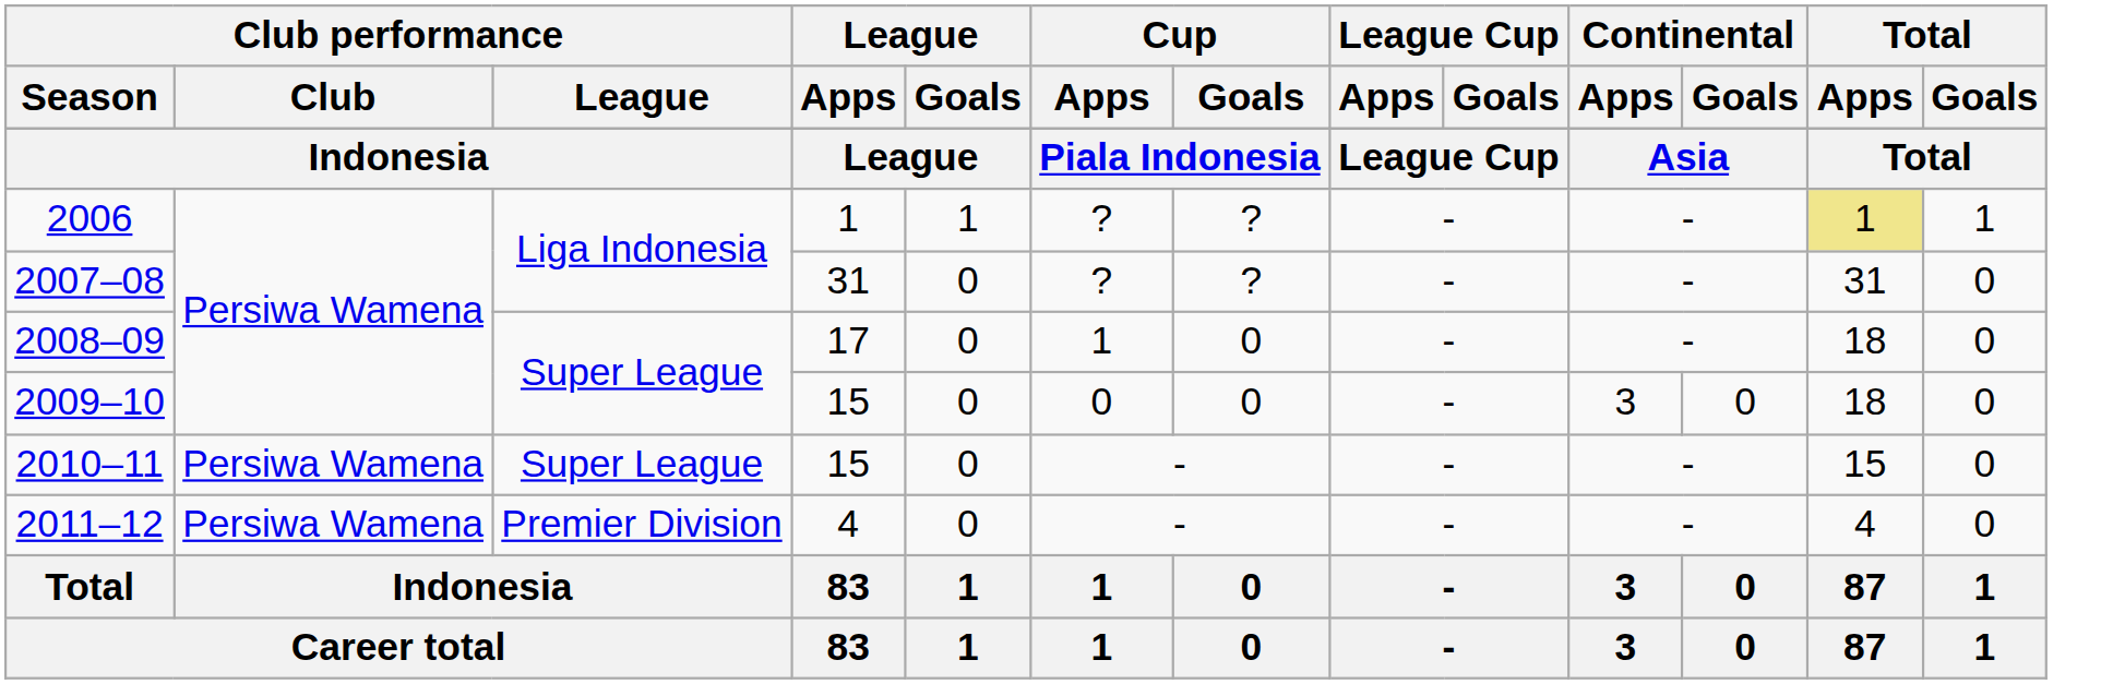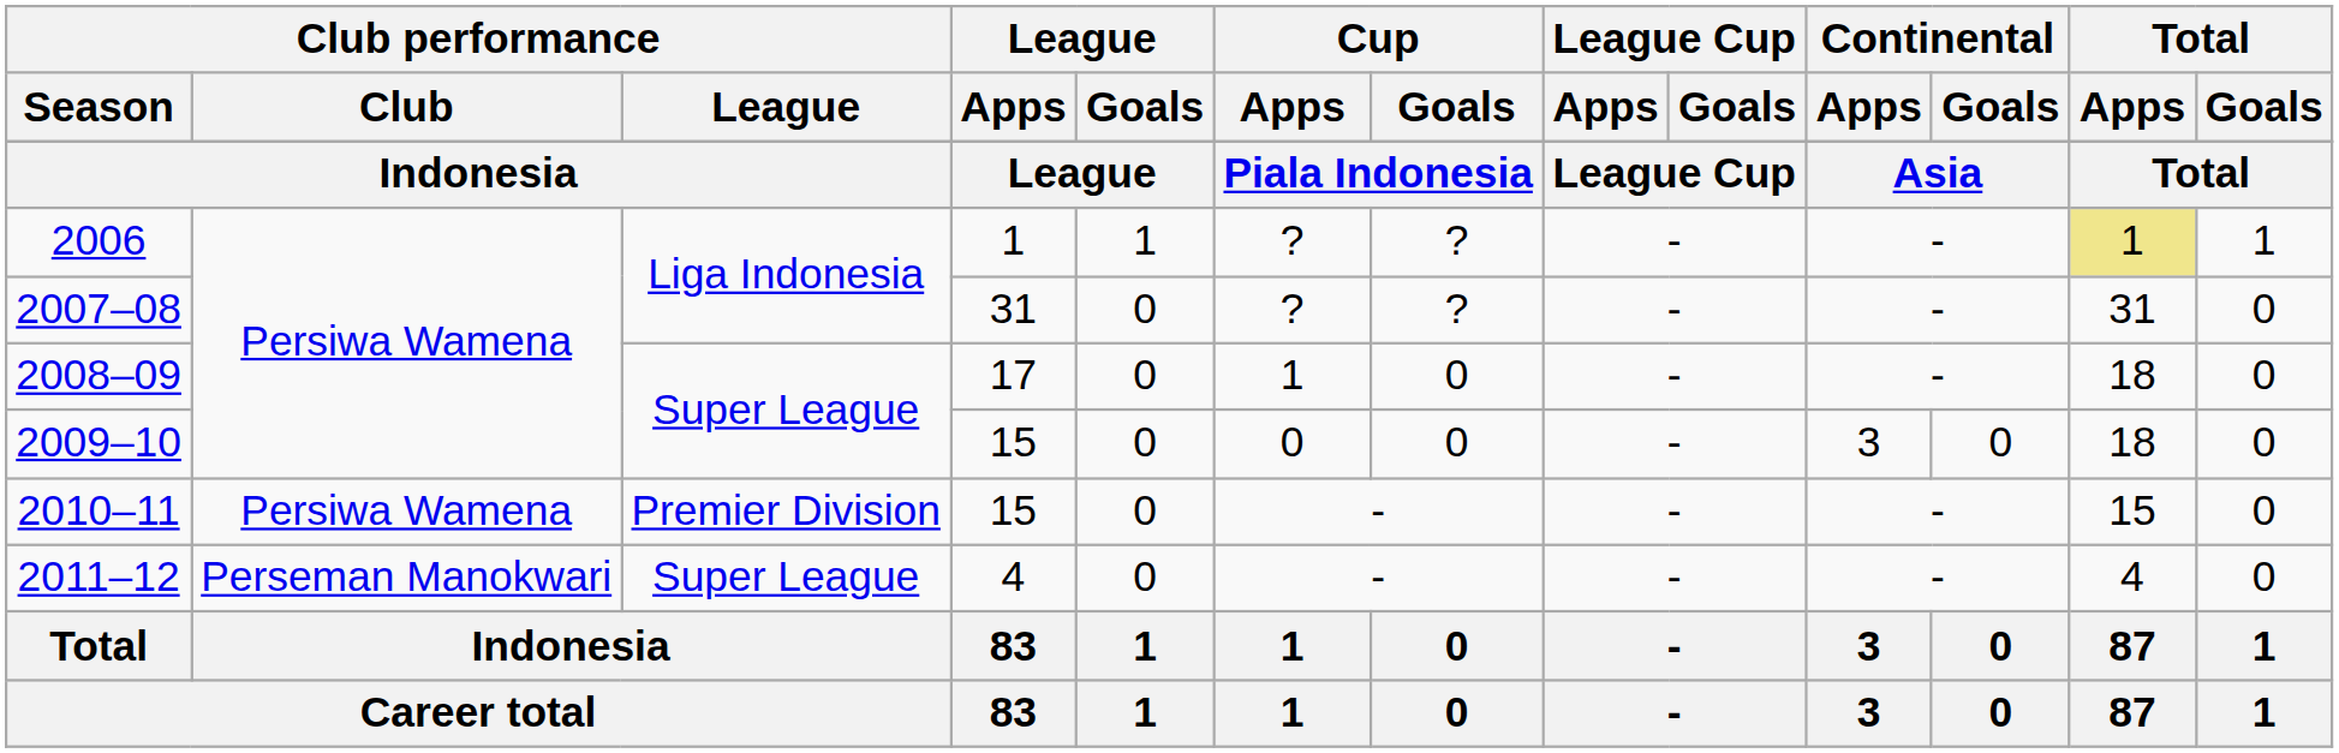2010–11 | Club performance / League: Super League -> Premier Division
2011–12 | Club performance / Club: Persiwa Wamena -> Perseman Manokwari
2011–12 | Club performance / League: Premier Division -> Super League
